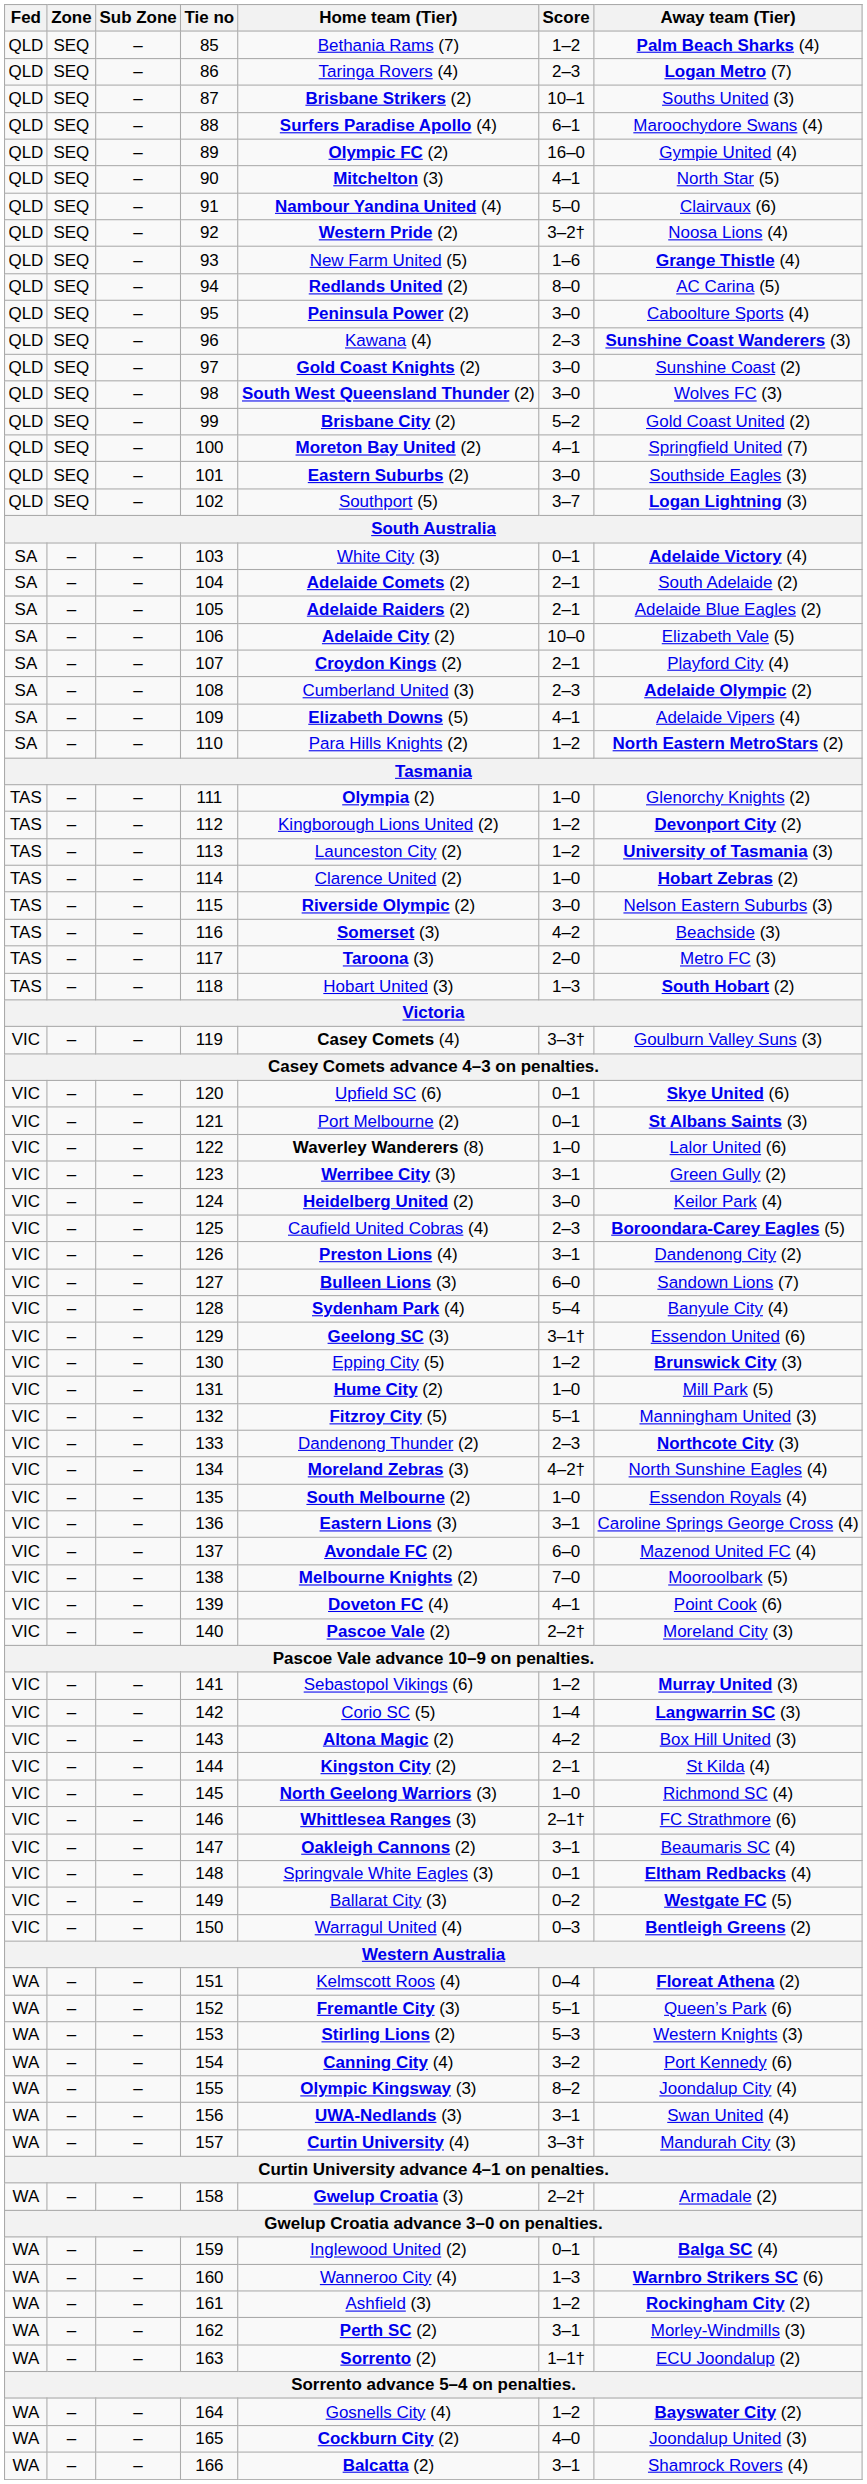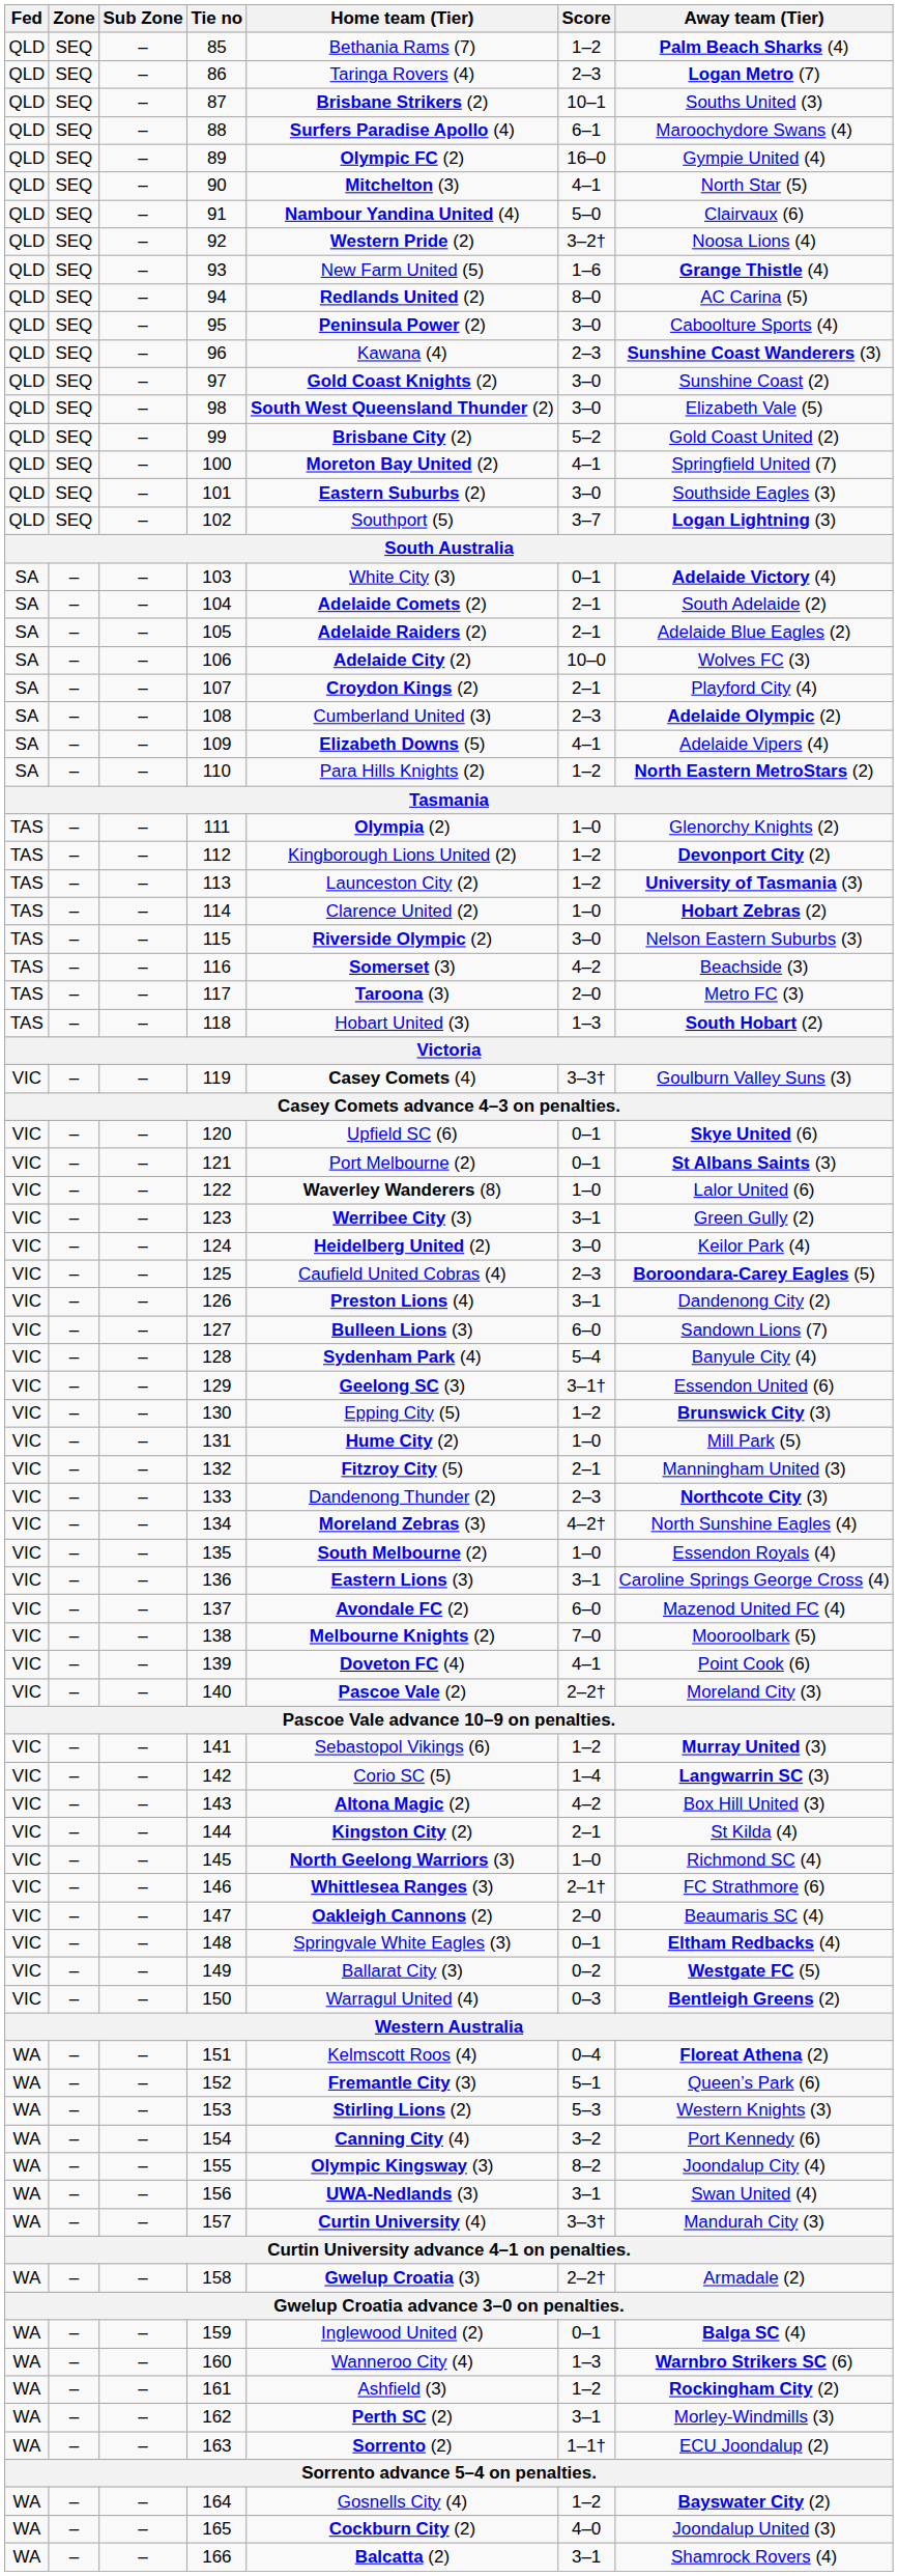98 | Away team (Tier): Wolves FC (3) -> Elizabeth Vale (5)
106 | Away team (Tier): Elizabeth Vale (5) -> Wolves FC (3)
132 | Score: 5–1 -> 2–1
147 | Score: 3–1 -> 2–0
